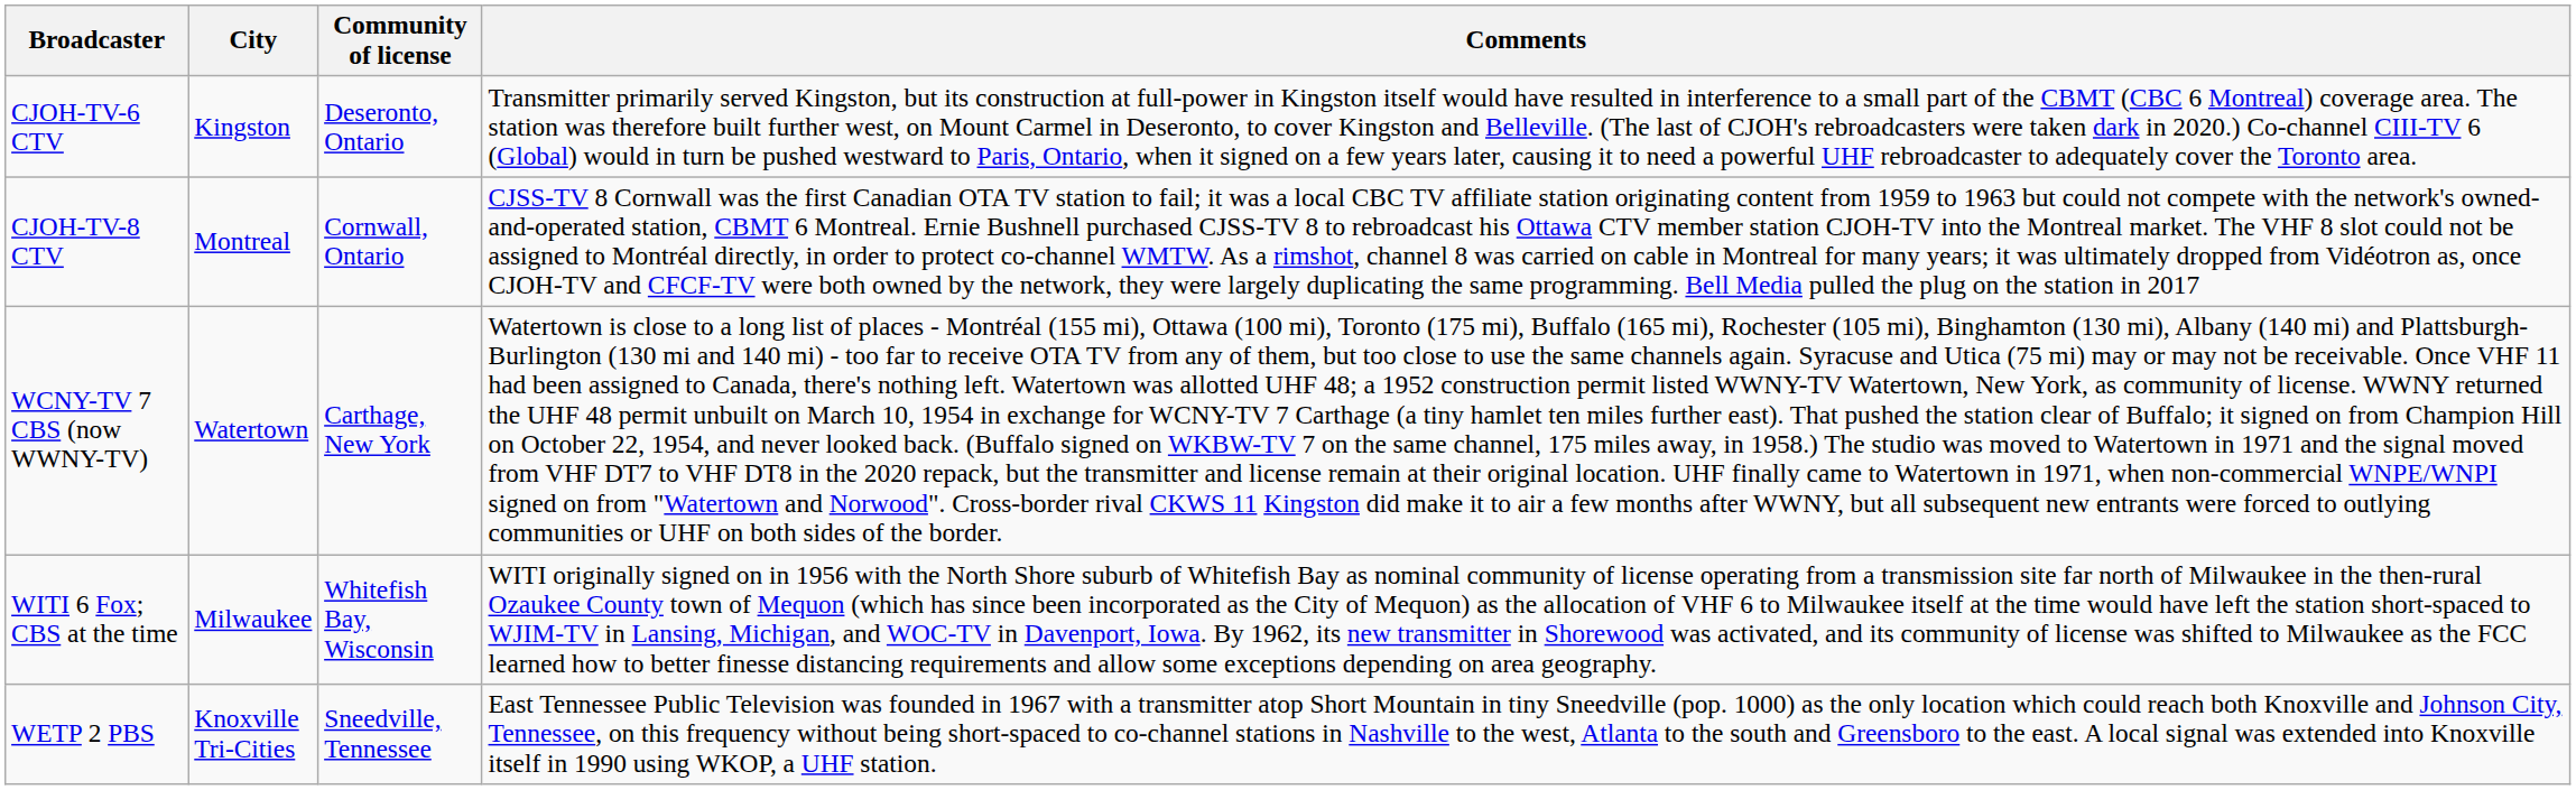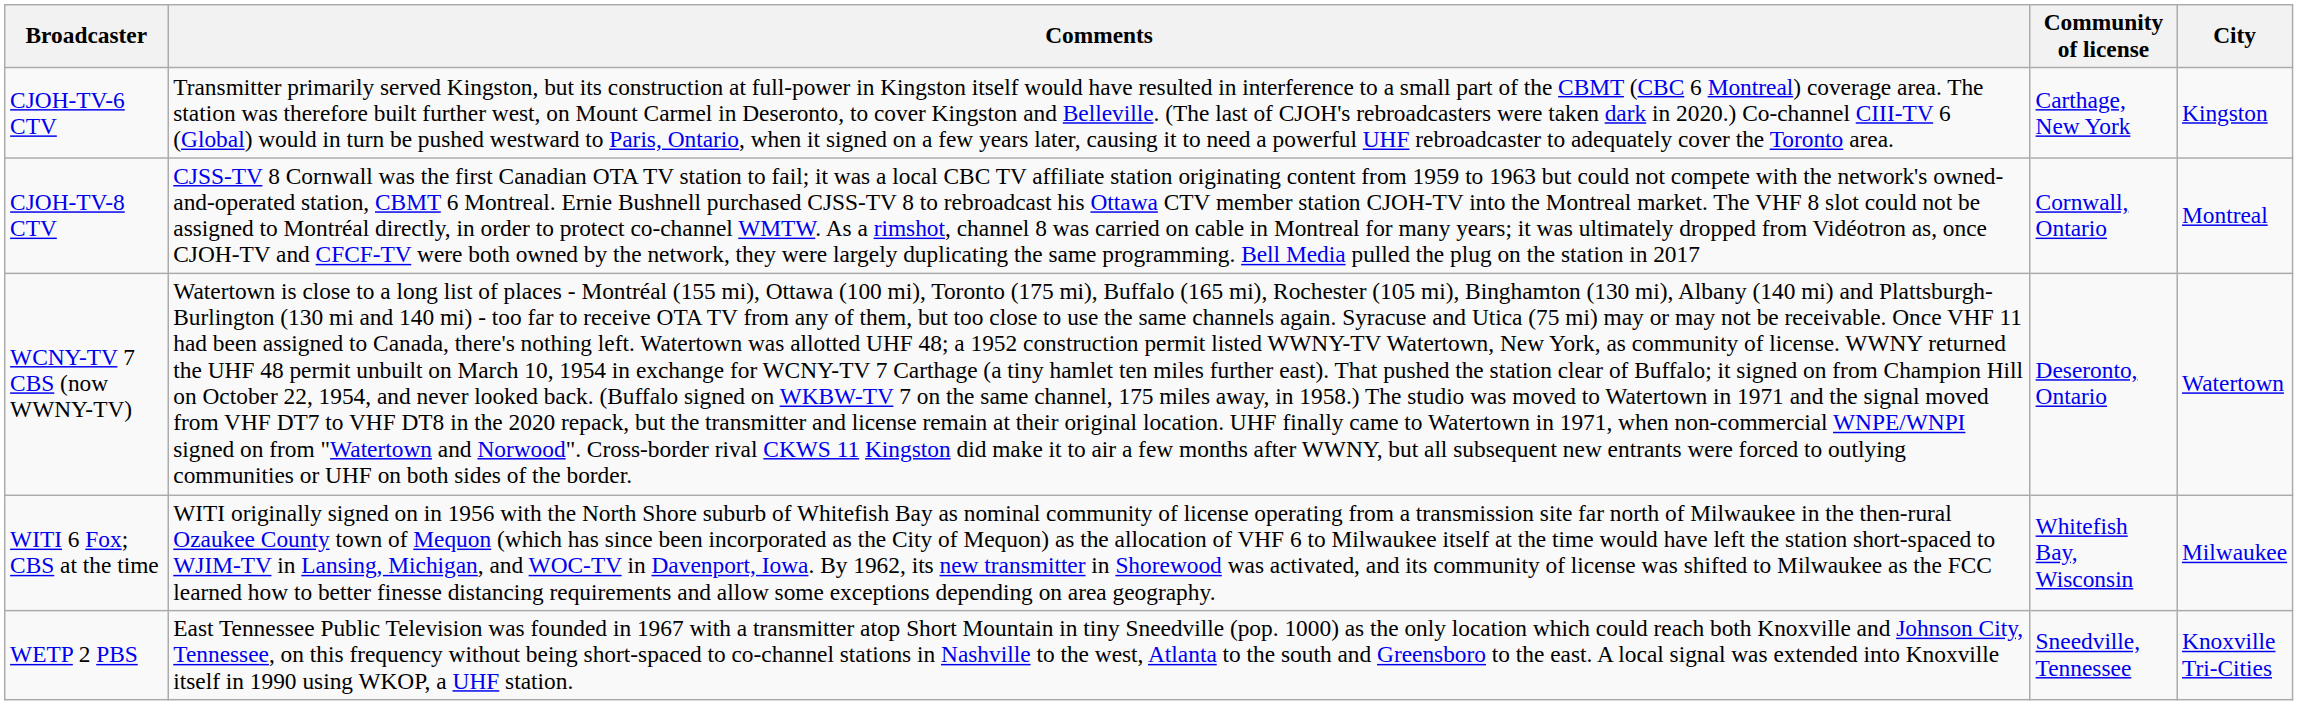columns swapped: City <-> Comments
CJOH-TV-6 CTV | Community of license: Deseronto, Ontario -> Carthage, New York
WCNY-TV 7 CBS (now WWNY-TV) | Community of license: Carthage, New York -> Deseronto, Ontario
